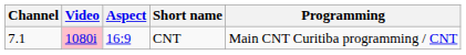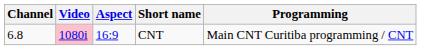CNT | Channel: 7.1 -> 6.8
